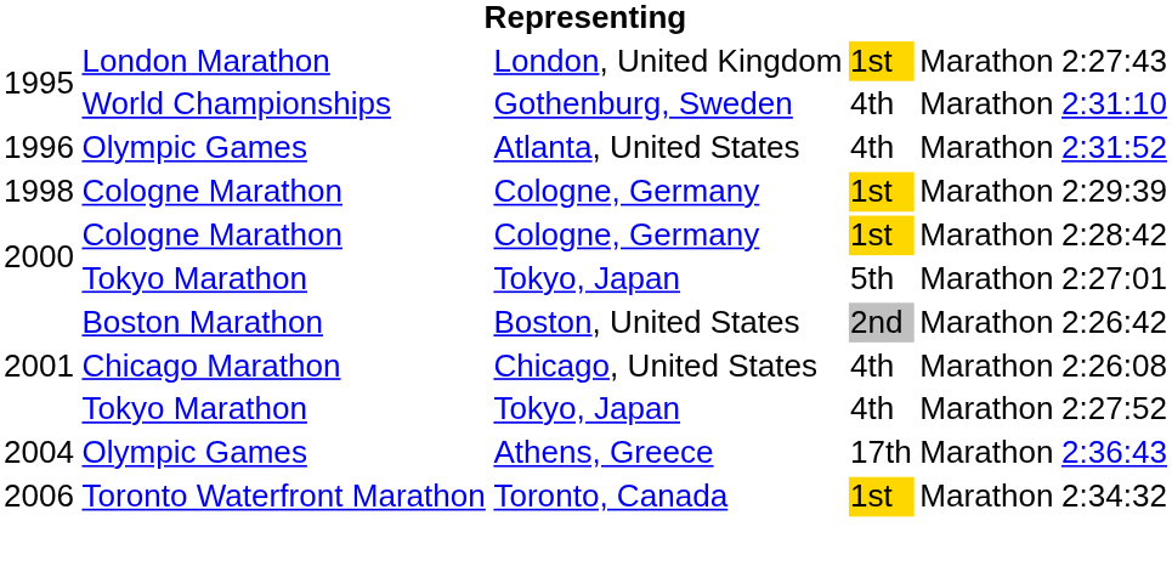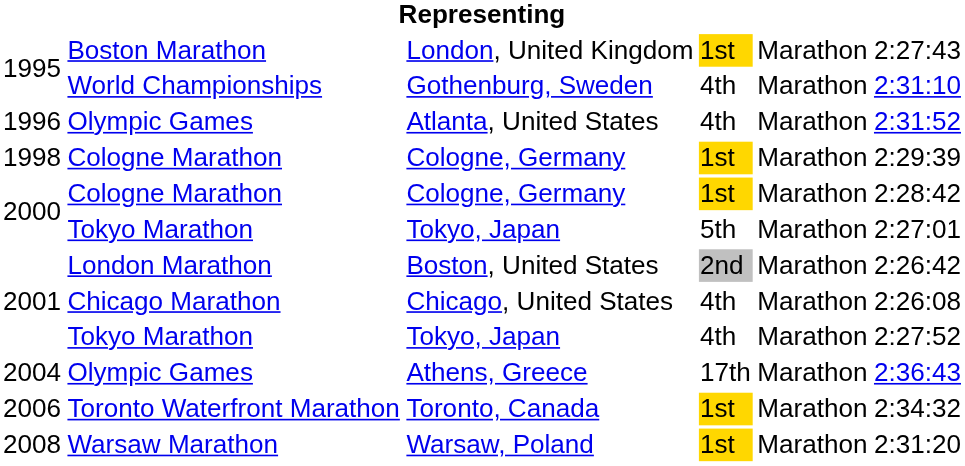London, United Kingdom | column 2: London Marathon -> Boston Marathon
Boston, United States | column 2: Boston Marathon -> London Marathon
+ row: 2008 | Warsaw Marathon | Warsaw, Poland | 1st | Marathon | 2:31:20
